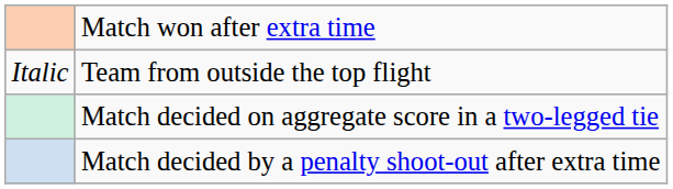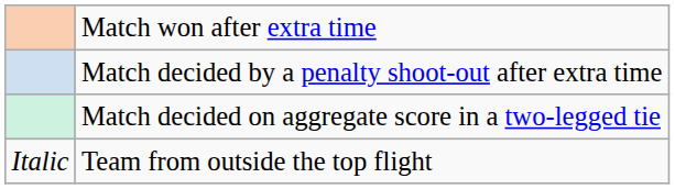rows swapped: Match decided by a penalty shoot-out after extra time <-> Team from outside the top flight
